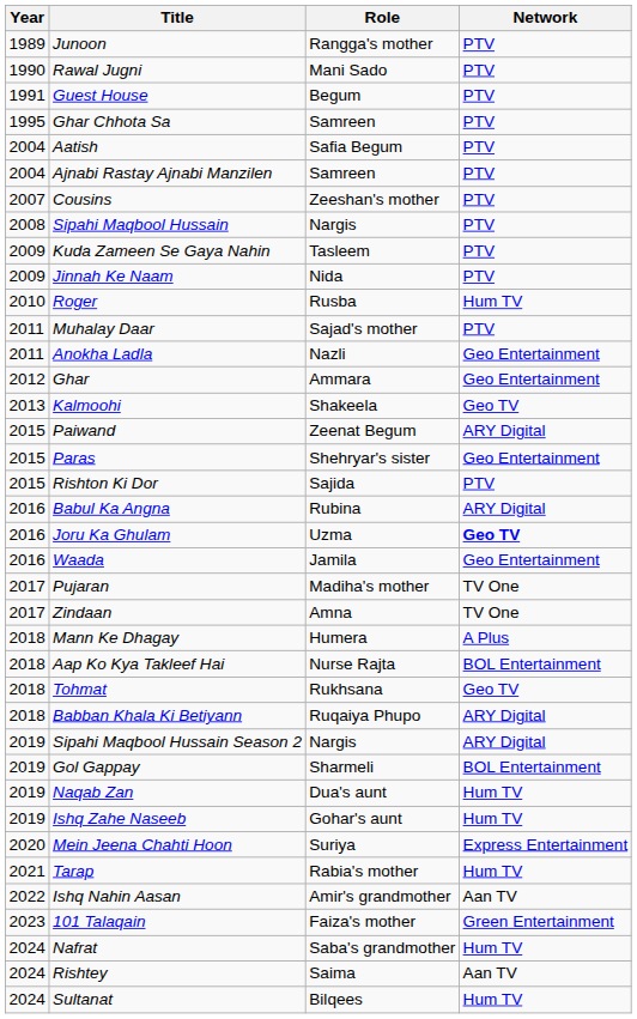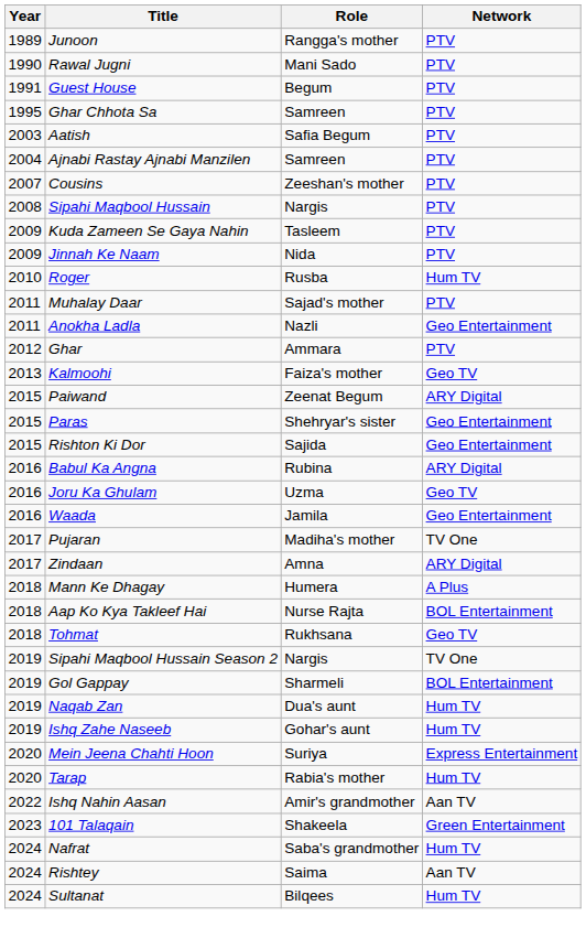Aatish | Year: 2004 -> 2003
Ghar | Network: Geo Entertainment -> PTV
Kalmoohi | Role: Shakeela -> Faiza's mother
Rishton Ki Dor | Network: PTV -> Geo Entertainment
Joru Ka Ghulam | Network: bold -> normal
Zindaan | Network: TV One -> ARY Digital
- row: 2018 | Babban Khala Ki Betiyann | Ruqaiya Phupo | ARY Digital
Sipahi Maqbool Hussain Season 2 | Network: ARY Digital -> TV One
Tarap | Year: 2021 -> 2020
101 Talaqain | Role: Faiza's mother -> Shakeela
